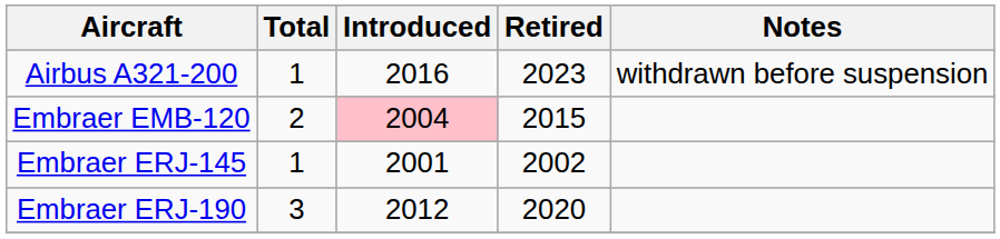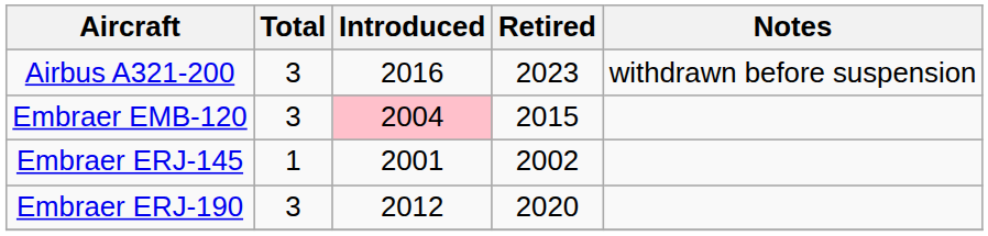Airbus A321-200 | Total: 1 -> 3
Embraer EMB-120 | Total: 2 -> 3
